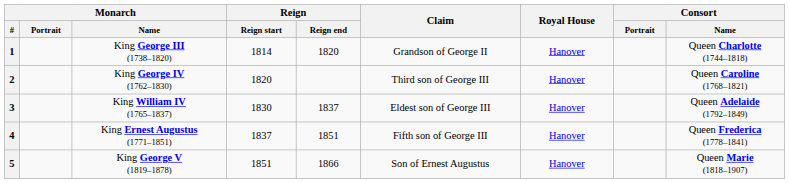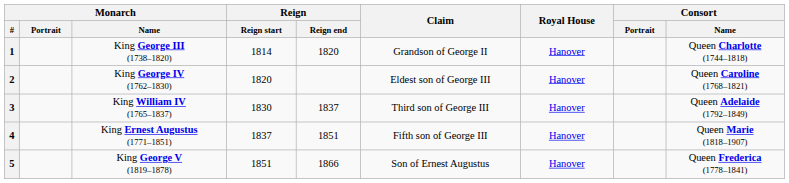2 | Claim: Third son of George III -> Eldest son of George III
3 | Claim: Eldest son of George III -> Third son of George III
4 | Consort / Name: Queen Frederica (1778–1841) -> Queen Marie (1818–1907)
5 | Consort / Name: Queen Marie (1818–1907) -> Queen Frederica (1778–1841)
